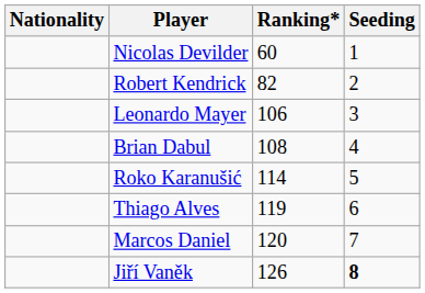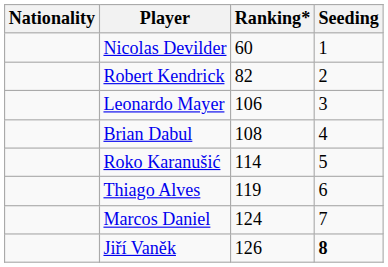Marcos Daniel | Ranking*: 120 -> 124
